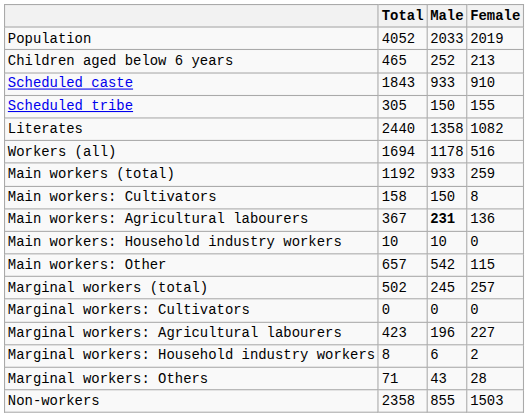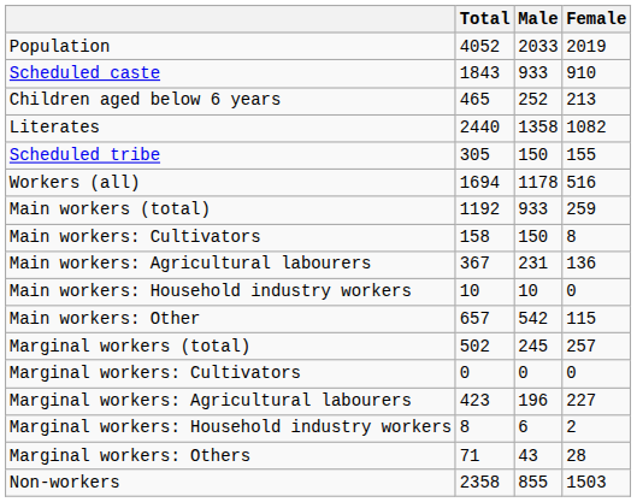rows swapped: Children aged below 6 years <-> Scheduled caste
rows swapped: Scheduled tribe <-> Literates
Main workers: Agricultural labourers | Male: bold -> normal
